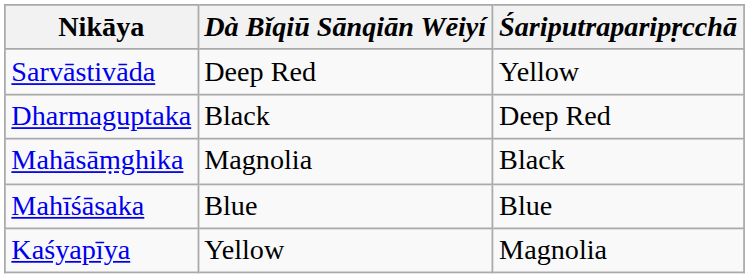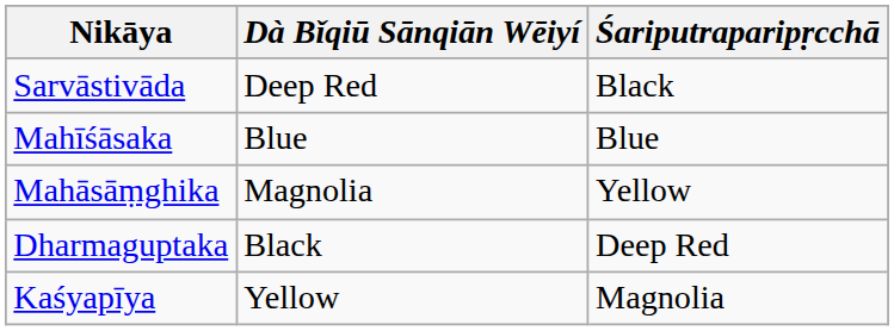Sarvāstivāda | Śariputraparipṛcchā: Yellow -> Black
rows swapped: Dharmaguptaka <-> Mahīśāsaka
Mahāsāṃghika | Śariputraparipṛcchā: Black -> Yellow
